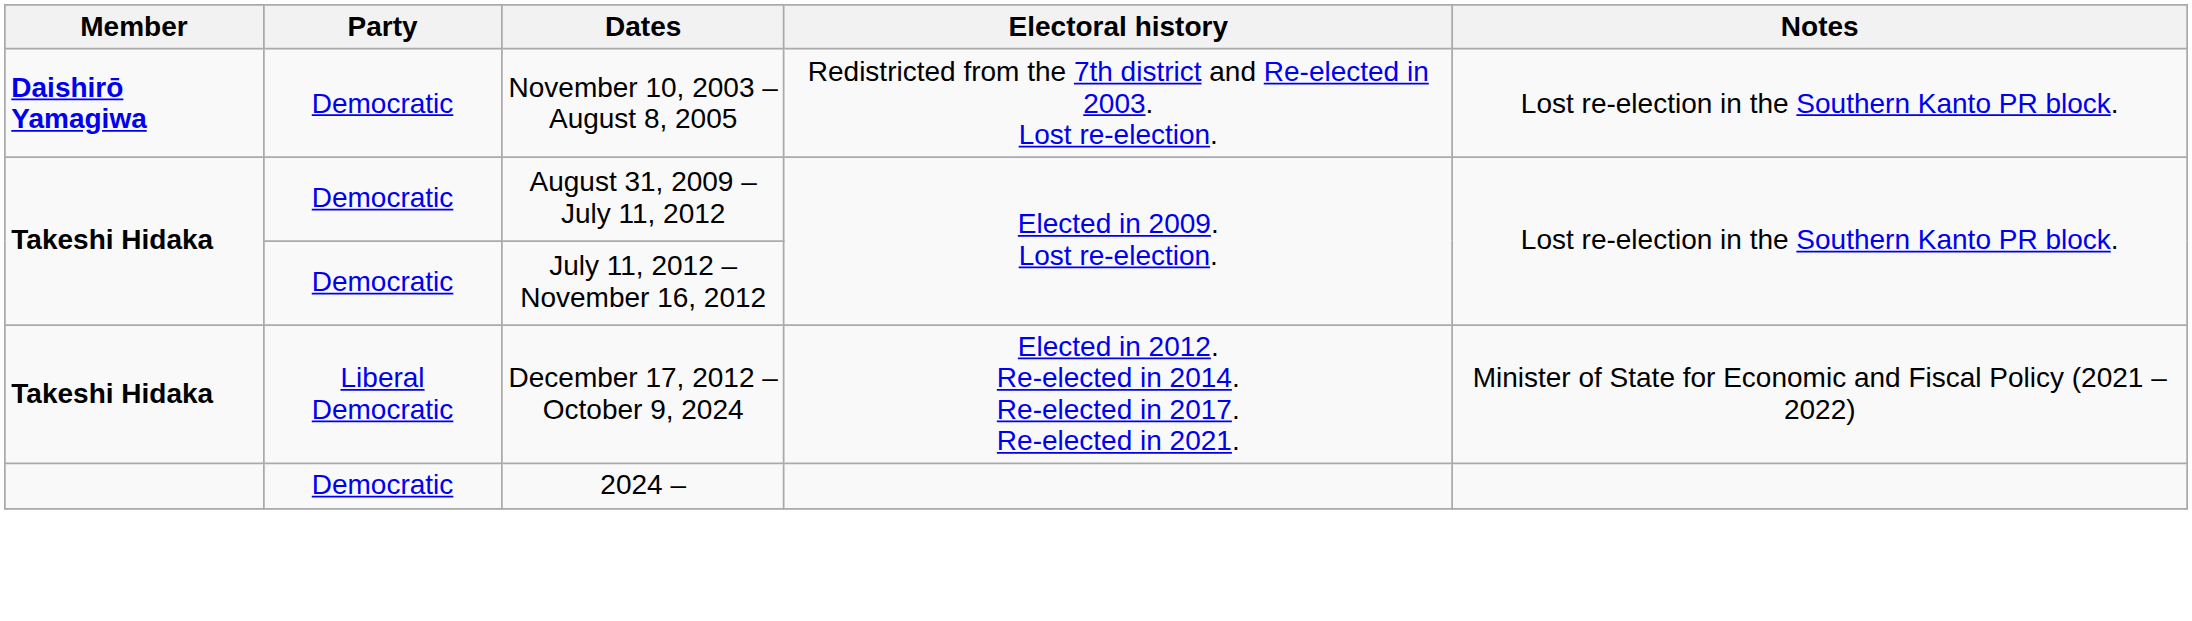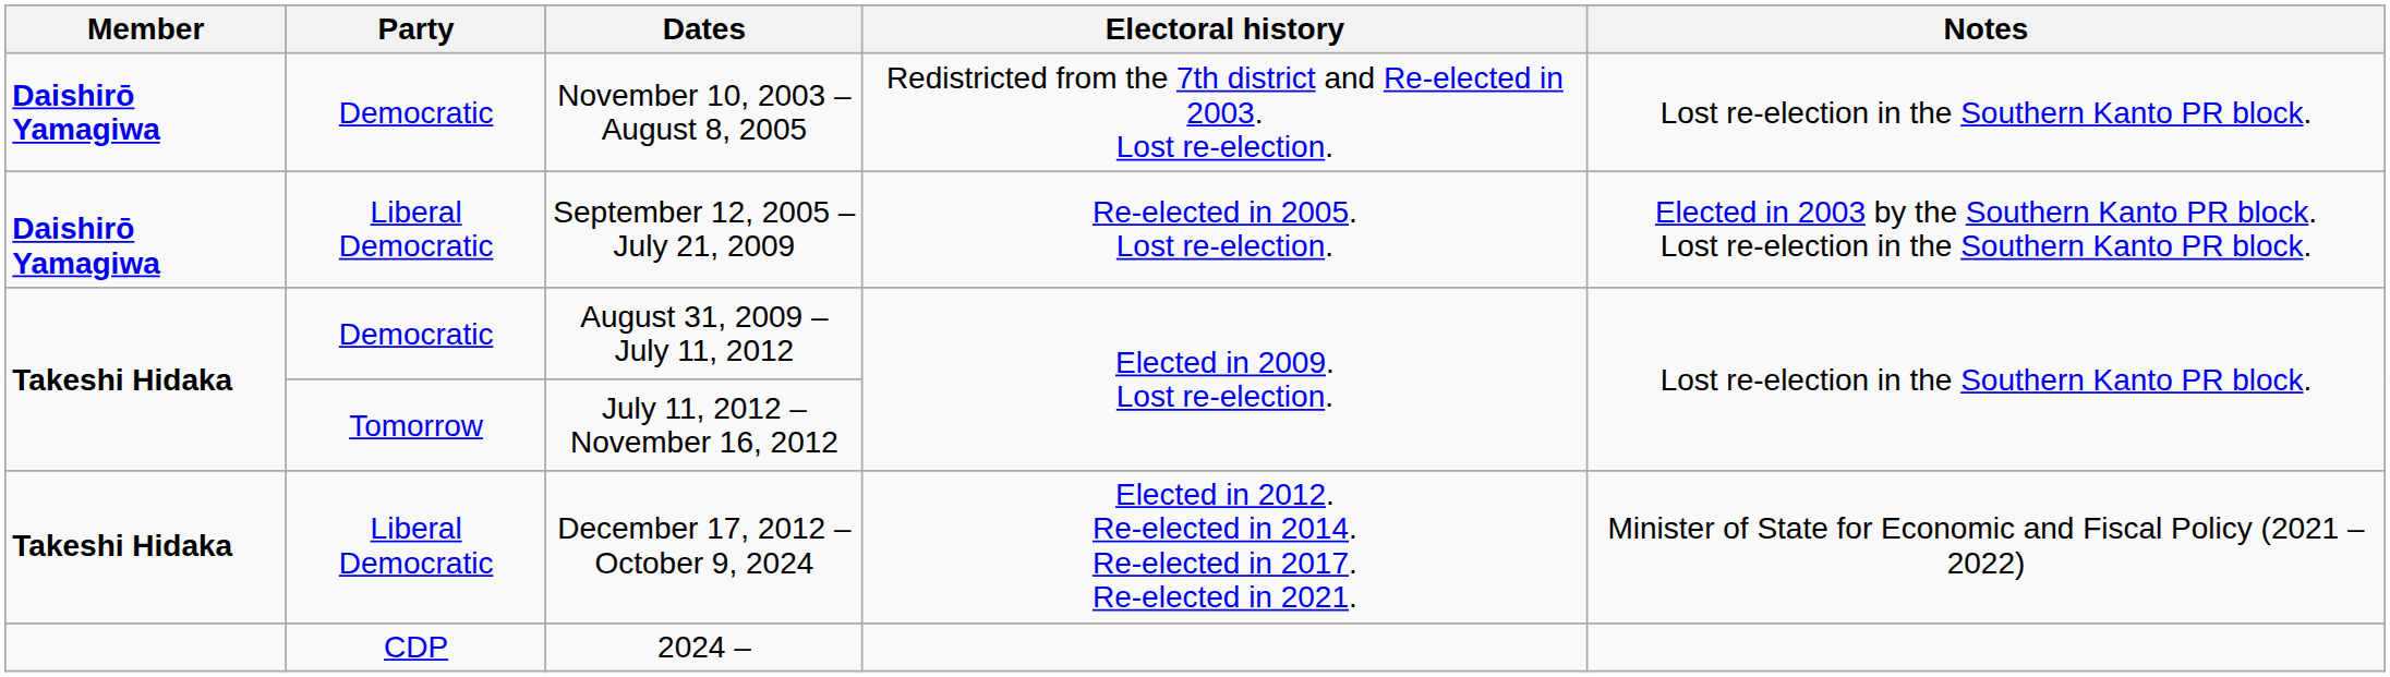+ row: Daishirō Yamagiwa | Liberal Democratic | September 12, 2005 – July 21, 2009 | Re-elected in 2005. Lost re-election. | Elected in 2003 by the Southern Kanto PR block. Lost re-election in the Southern Kanto PR block.
July 11, 2012 – November 16, 2012 | Party: Democratic -> Tomorrow
2024 – | Party: Democratic -> CDP
